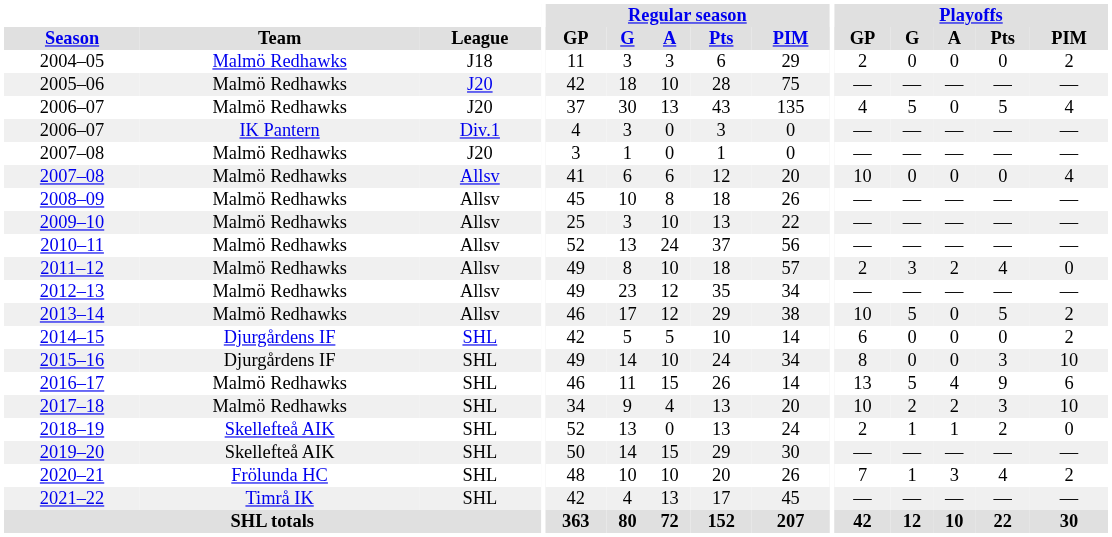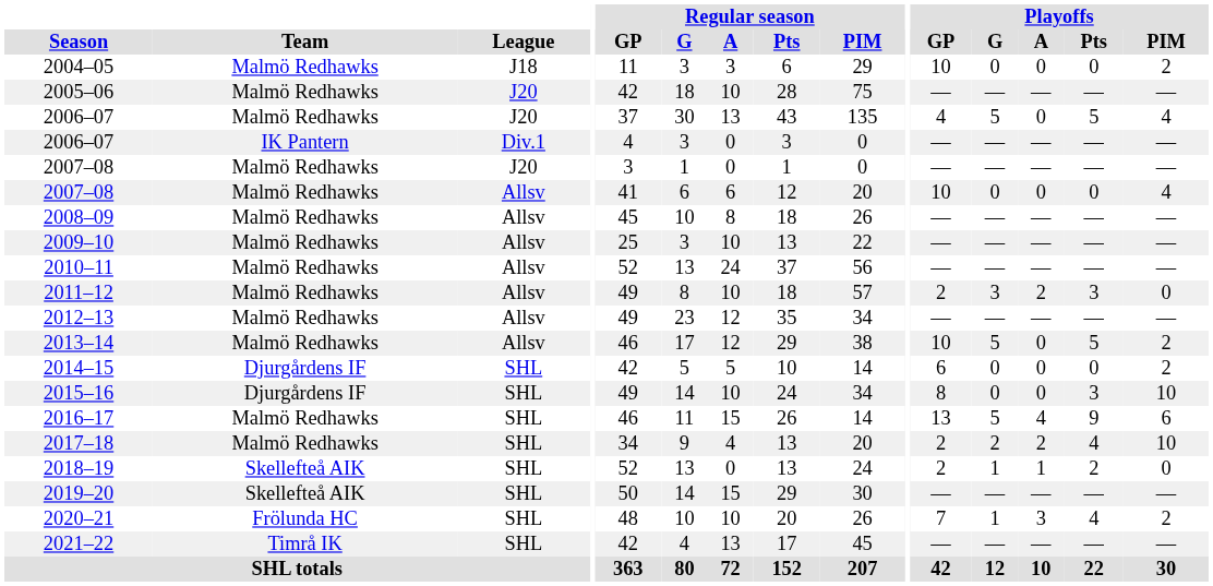2004–05 | Playoffs / GP: 2 -> 10
2011–12 | Playoffs / Pts: 4 -> 3
2017–18 | Playoffs / GP: 10 -> 2
2017–18 | Playoffs / Pts: 3 -> 4
